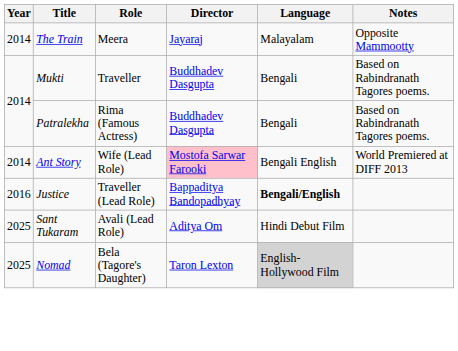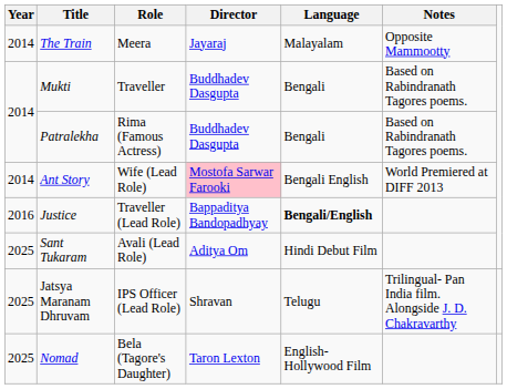+ row: 2025 | Jatsya Maranam Dhruvam | IPS Officer (Lead Role) | Shravan | Telugu | Trilingual- Pan India film. Alongside J. D. Chakravarthy
Nomad | Language: lightgrey background -> no background
